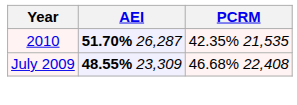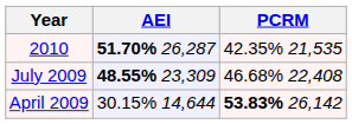+ row: April 2009 | 30.15% 14,644 | 53.83% 26,142
